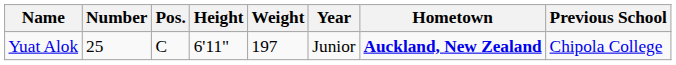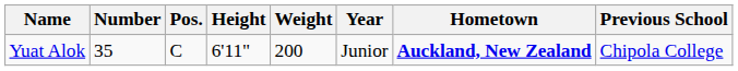Yuat Alok | Number: 25 -> 35
Yuat Alok | Weight: 197 -> 200
